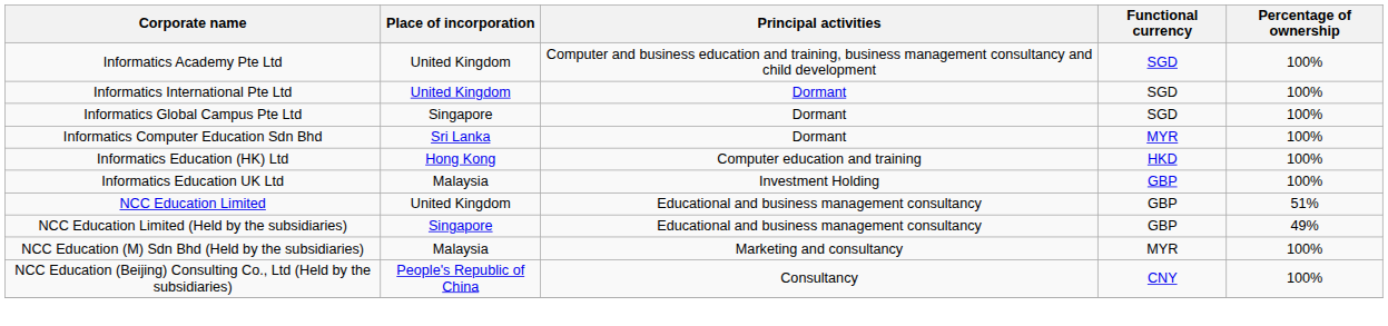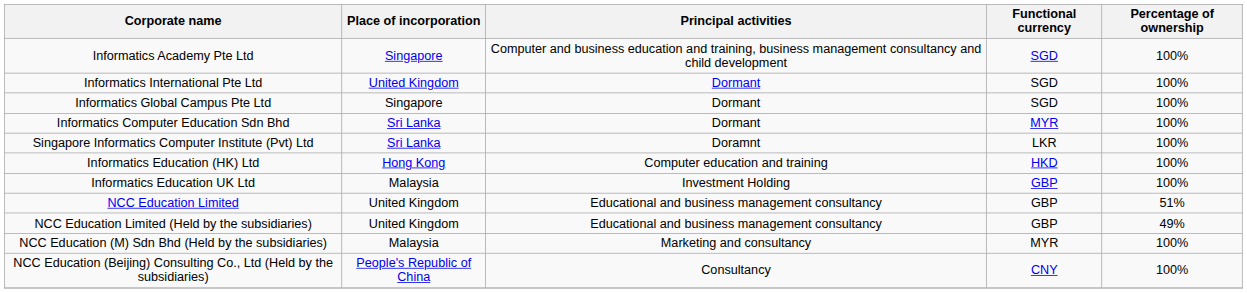Informatics Academy Pte Ltd | Place of incorporation: United Kingdom -> Singapore
+ row: Singapore Informatics Computer Institute (Pvt) Ltd | Sri Lanka | Doramnt | LKR | 100%
NCC Education Limited (Held by the subsidiaries) | Place of incorporation: Singapore -> United Kingdom
